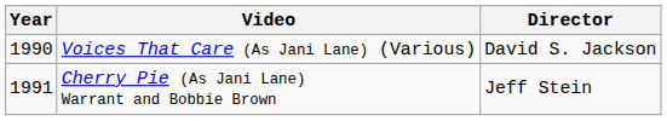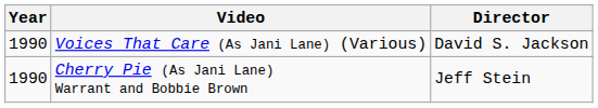Cherry Pie (As Jani Lane) Warrant and Bobbie Brown | Year: 1991 -> 1990
